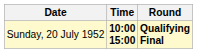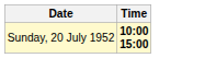- column: Round | Qualifying Final
